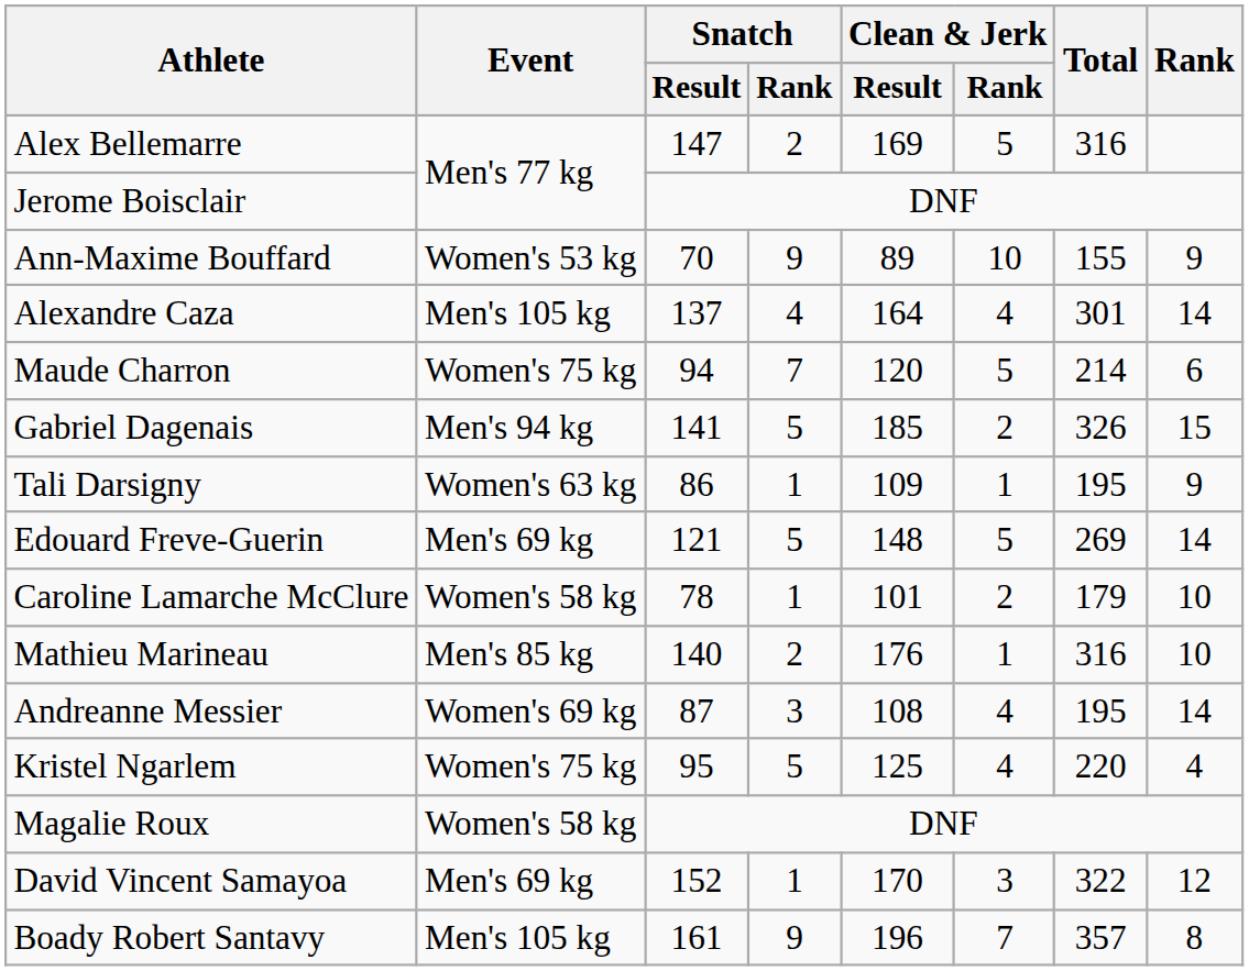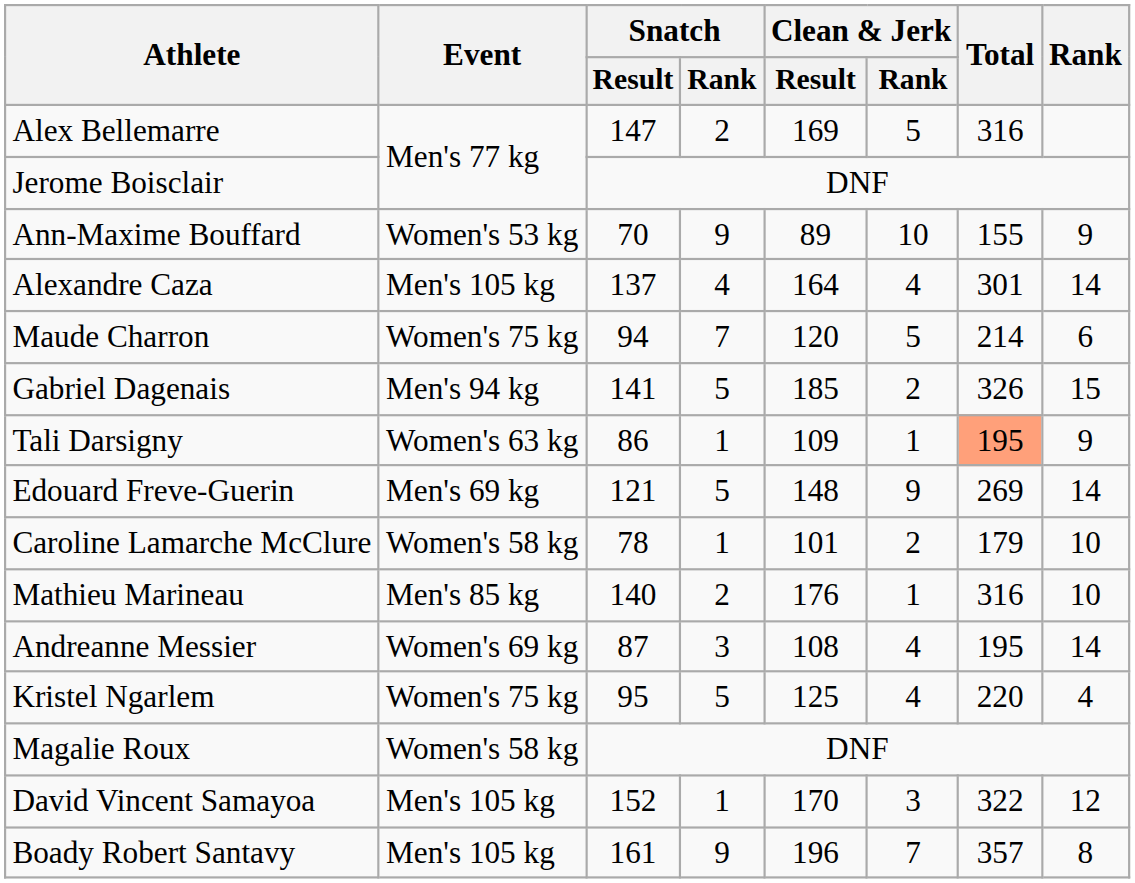Tali Darsigny | Total: no background -> lightsalmon background
Edouard Freve-Guerin | Clean & Jerk / Rank: 5 -> 9
David Vincent Samayoa | Event: Men's 69 kg -> Men's 105 kg
